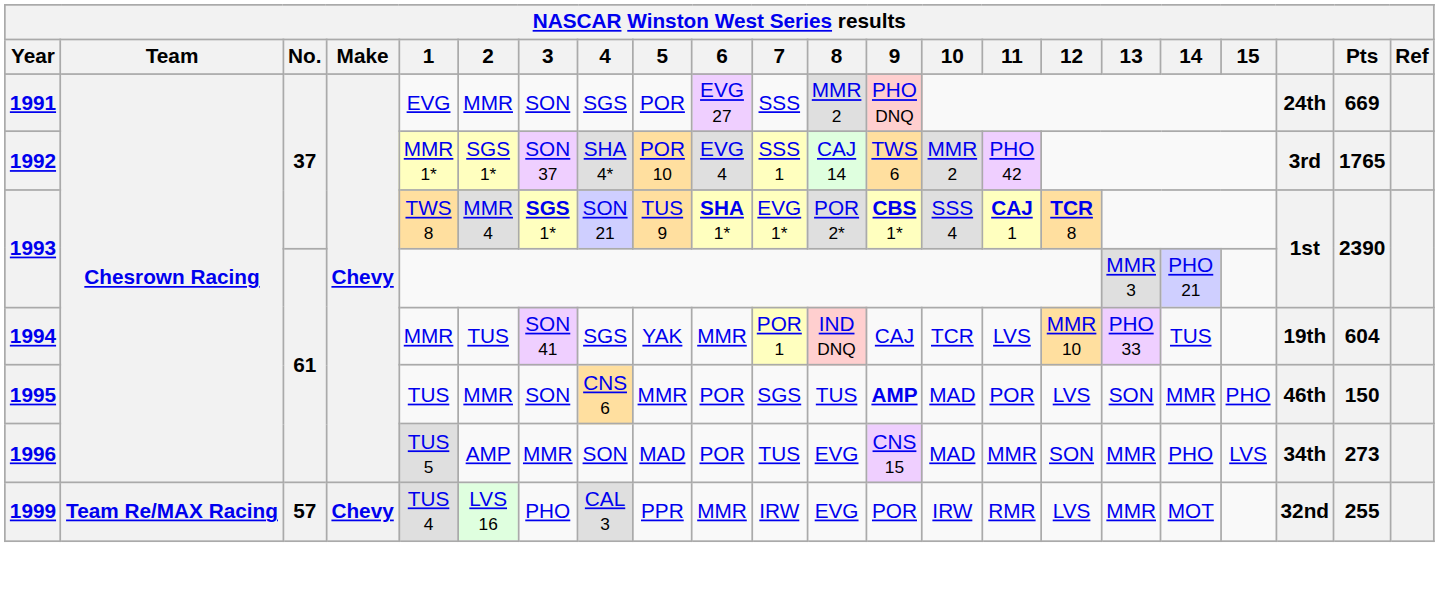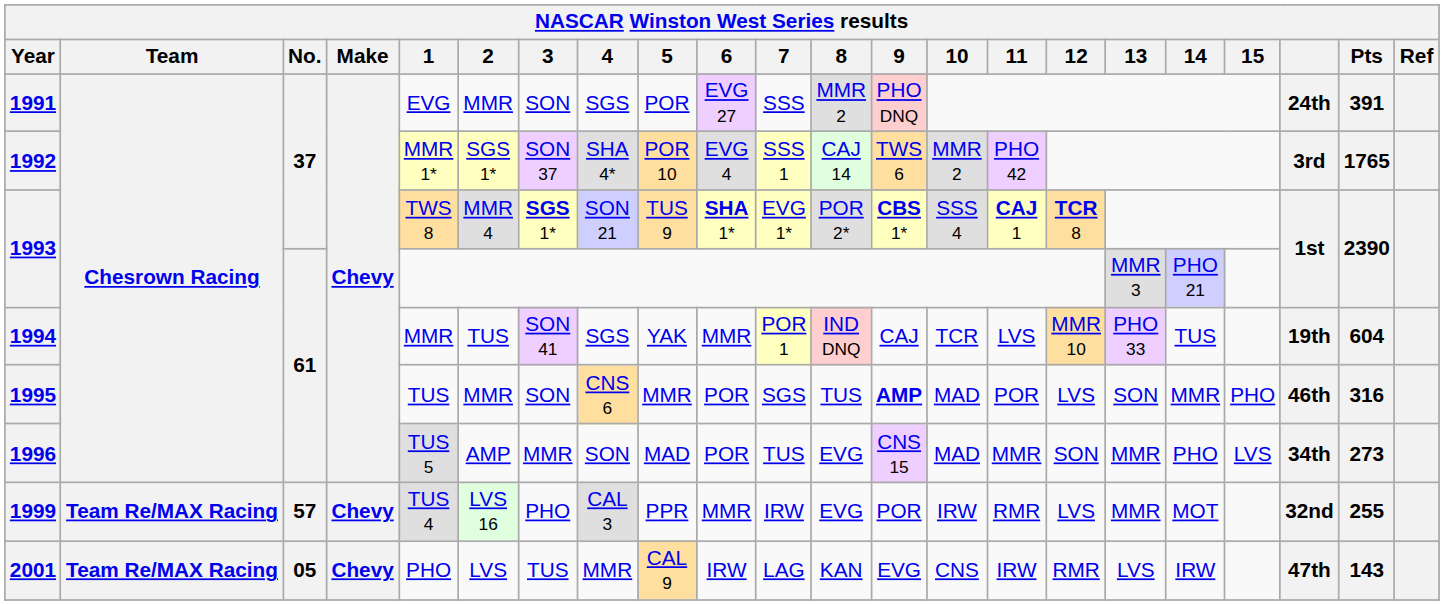1991 | Pts: 669 -> 391
1995 | Pts: 150 -> 316
+ row: 2001 | Team Re/MAX Racing | 05 | Chevy | PHO | LVS | TUS | MMR | CAL 9 | IRW | LAG | KAN | EVG | CNS | IRW | RMR | LVS | IRW | 47th | 143
